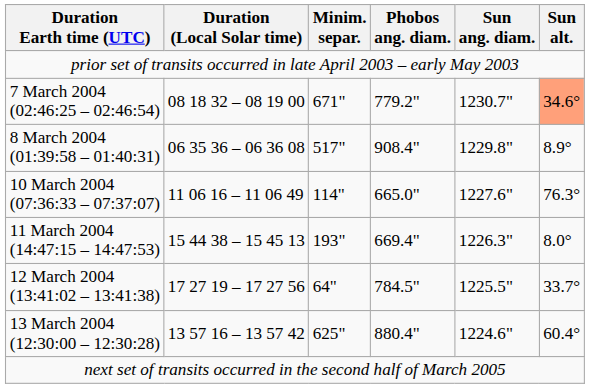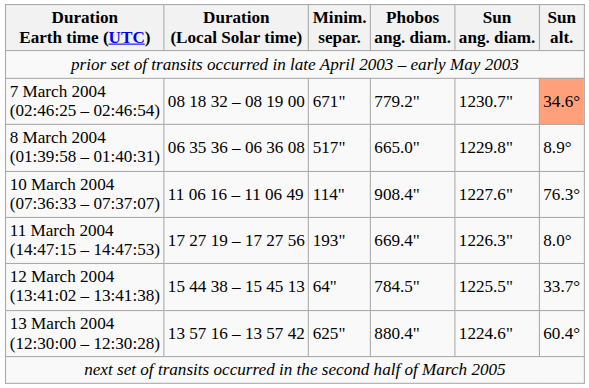8 March 2004 (01:39:58 – 01:40:31) | Phobos ang. diam.: 908.4" -> 665.0"
10 March 2004 (07:36:33 – 07:37:07) | Phobos ang. diam.: 665.0" -> 908.4"
11 March 2004 (14:47:15 – 14:47:53) | Duration (Local Solar time): 15 44 38 – 15 45 13 -> 17 27 19 – 17 27 56
12 March 2004 (13:41:02 – 13:41:38) | Duration (Local Solar time): 17 27 19 – 17 27 56 -> 15 44 38 – 15 45 13
